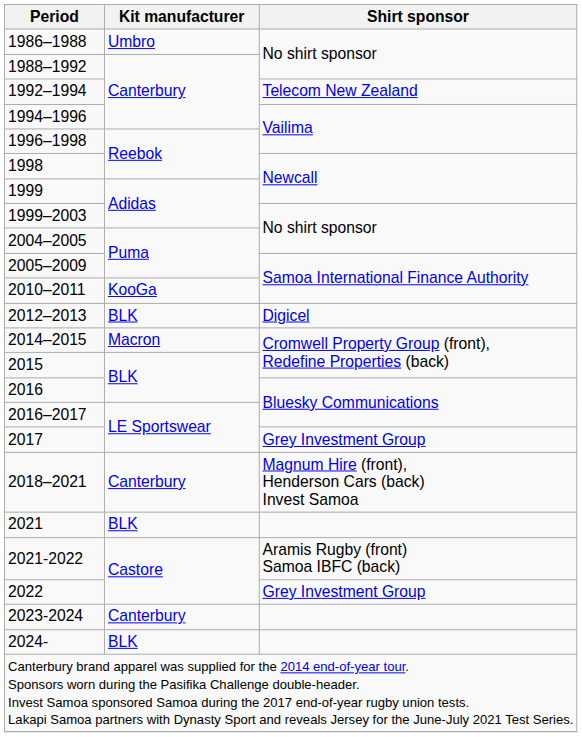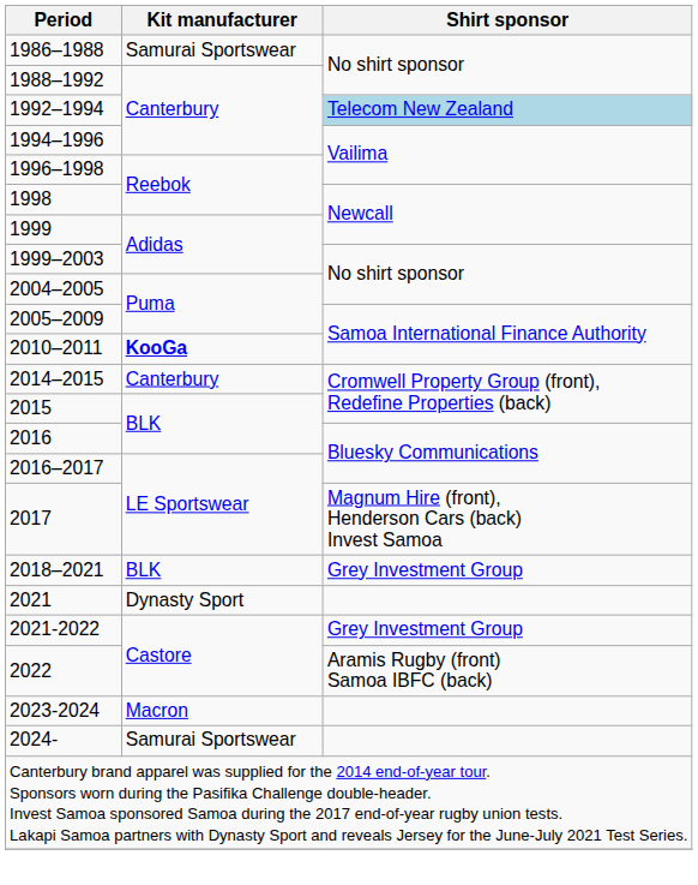1986–1988 | Kit manufacturer: Umbro -> Samurai Sportswear
1992–1994 | Shirt sponsor: no background -> lightblue background
2010–2011 | Kit manufacturer: normal -> bold
- row: 2012–2013 | BLK | Digicel
2014–2015 | Kit manufacturer: Macron -> Canterbury
2017 | Shirt sponsor: Grey Investment Group -> Magnum Hire (front), Henderson Cars (back) Invest Samoa
2018–2021 | Kit manufacturer: Canterbury -> BLK
2018–2021 | Shirt sponsor: Magnum Hire (front), Henderson Cars (back) Invest Samoa -> Grey Investment Group
2021 | Kit manufacturer: BLK -> Dynasty Sport
2021-2022 | Shirt sponsor: Aramis Rugby (front) Samoa IBFC (back) -> Grey Investment Group
2022 | Shirt sponsor: Grey Investment Group -> Aramis Rugby (front) Samoa IBFC (back)
2023-2024 | Kit manufacturer: Canterbury -> Macron
2024- | Kit manufacturer: BLK -> Samurai Sportswear
